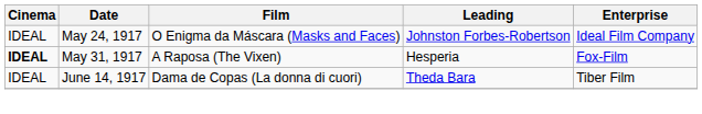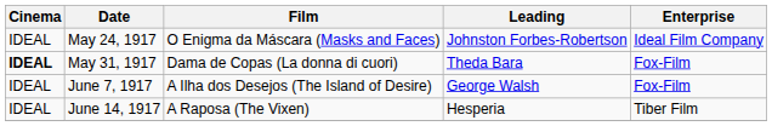May 31, 1917 | Film: A Raposa (The Vixen) -> Dama de Copas (La donna di cuori)
May 31, 1917 | Leading: Hesperia -> Theda Bara
+ row: IDEAL | June 7, 1917 | A Ilha dos Desejos (The Island of Desire) | George Walsh | Fox-Film
June 14, 1917 | Film: Dama de Copas (La donna di cuori) -> A Raposa (The Vixen)
June 14, 1917 | Leading: Theda Bara -> Hesperia
